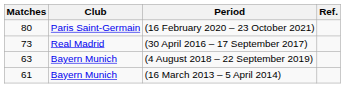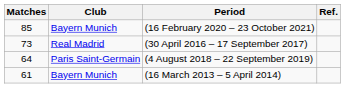(16 February 2020 – 23 October 2021) | Matches: 80 -> 85
(16 February 2020 – 23 October 2021) | Club: Paris Saint-Germain -> Bayern Munich
(4 August 2018 – 22 September 2019) | Matches: 63 -> 64
(4 August 2018 – 22 September 2019) | Club: Bayern Munich -> Paris Saint-Germain
